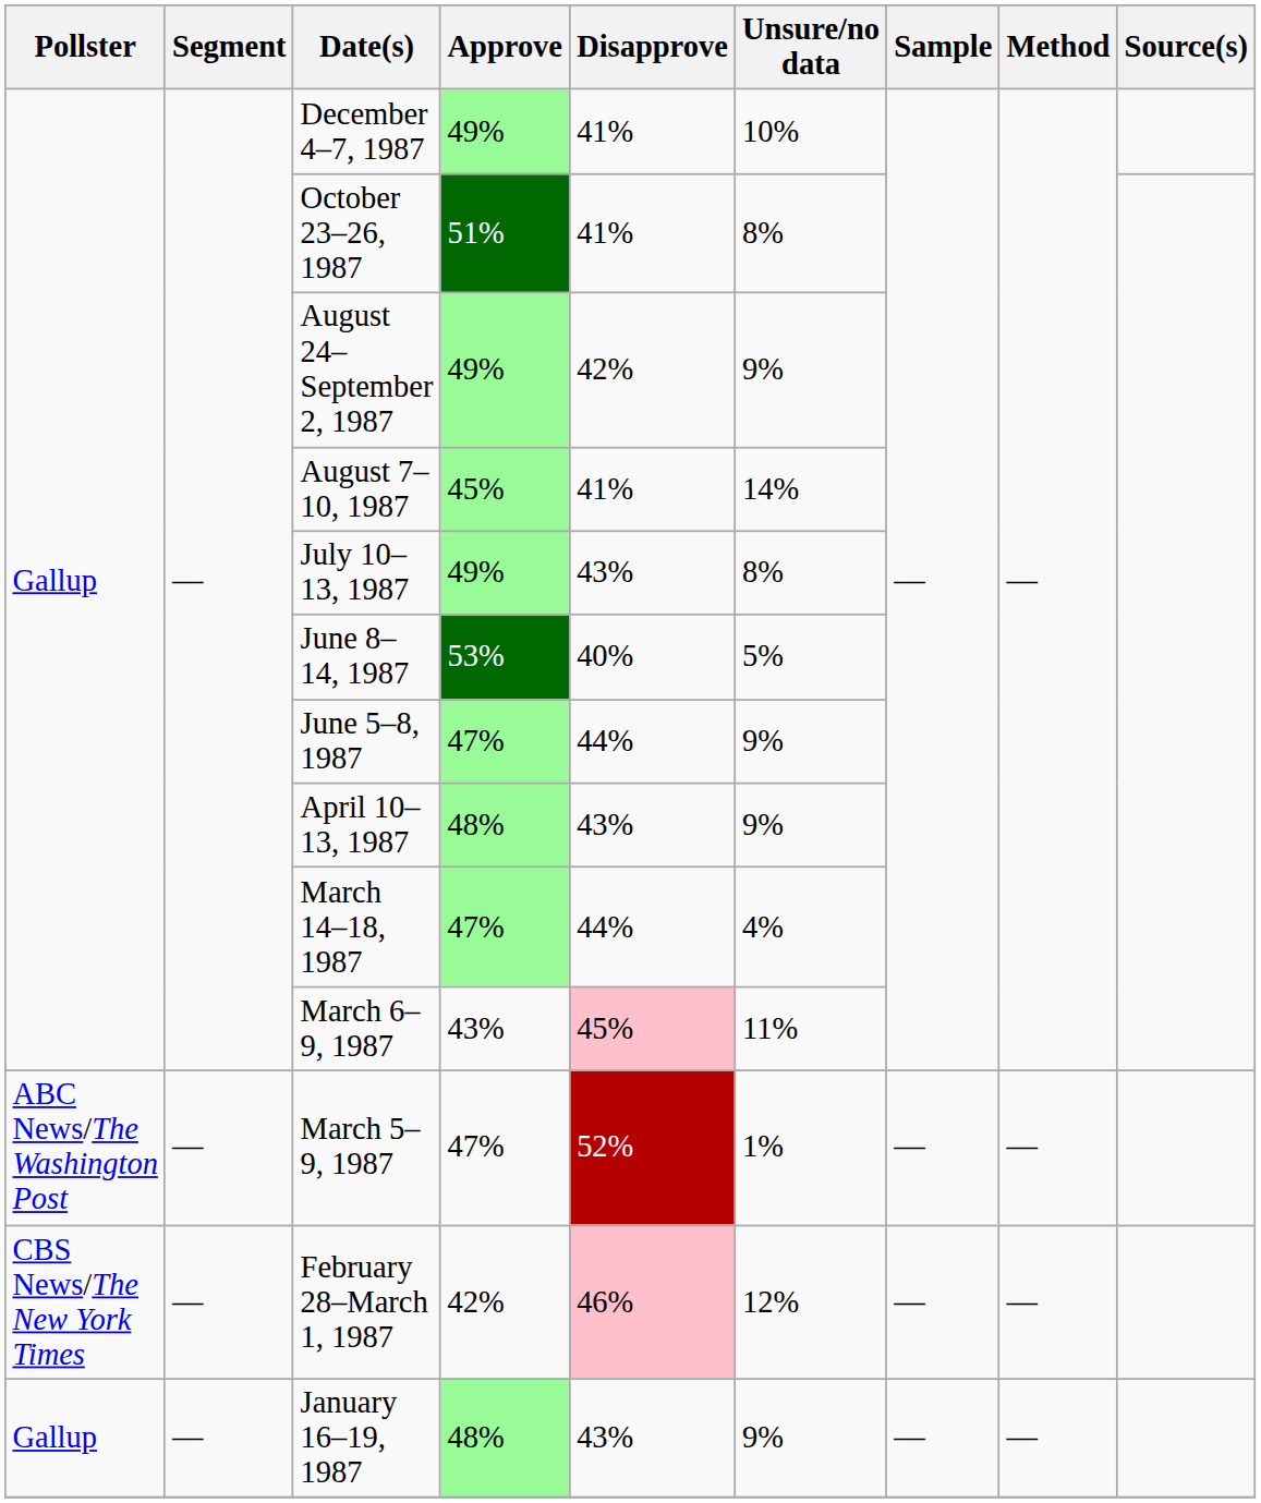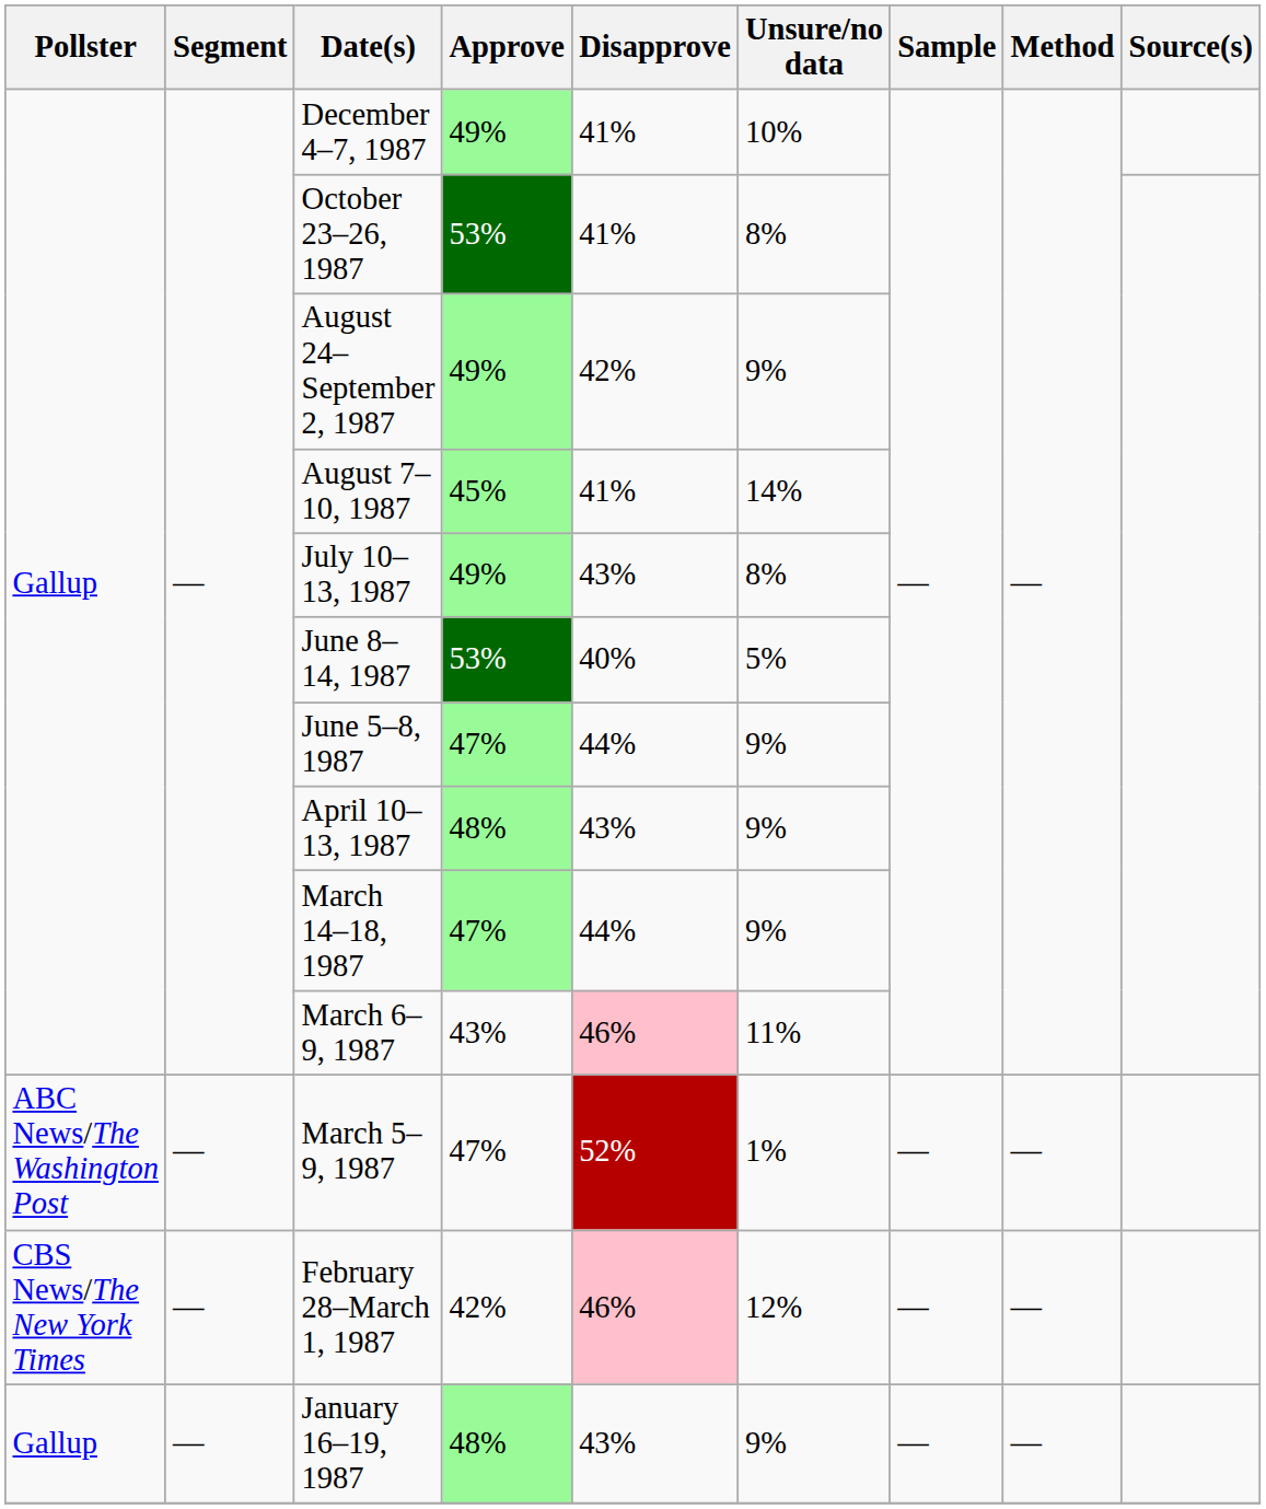October 23–26, 1987 | Approve: 51% -> 53%
March 14–18, 1987 | Unsure/no data: 4% -> 9%
March 6–9, 1987 | Disapprove: 45% -> 46%
